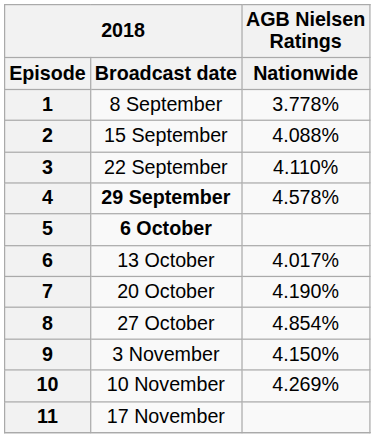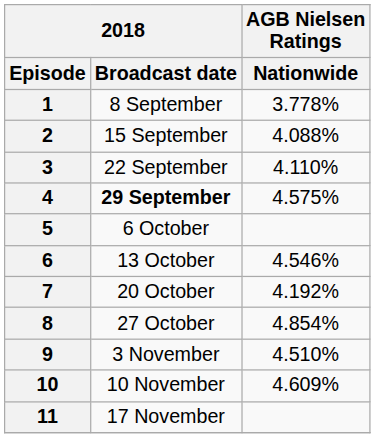4 | AGB Nielsen Ratings / Nationwide: 4.578% -> 4.575%
5 | 2018 / Broadcast date: bold -> normal
6 | AGB Nielsen Ratings / Nationwide: 4.017% -> 4.546%
7 | AGB Nielsen Ratings / Nationwide: 4.190% -> 4.192%
9 | AGB Nielsen Ratings / Nationwide: 4.150% -> 4.510%
10 | AGB Nielsen Ratings / Nationwide: 4.269% -> 4.609%
